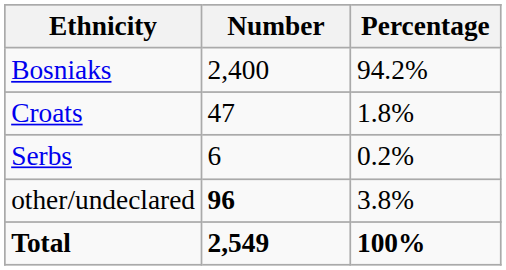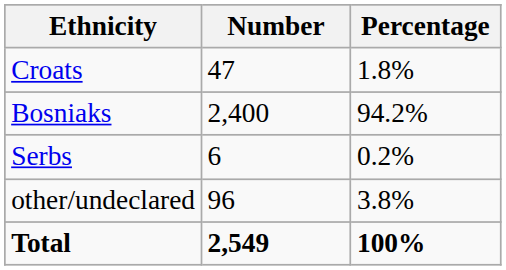rows swapped: Bosniaks <-> Croats
other/undeclared | Number: bold -> normal
